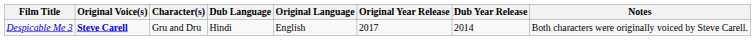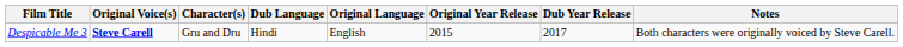Despicable Me 3 | Original Year Release: 2017 -> 2015
Despicable Me 3 | Dub Year Release: 2014 -> 2017
